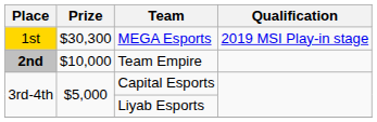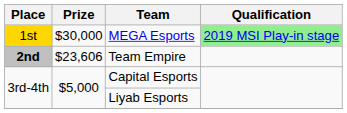MEGA Esports | Prize: $30,300 -> $30,000
MEGA Esports | Qualification: no background -> lightgreen background
Team Empire | Prize: $10,000 -> $23,606
